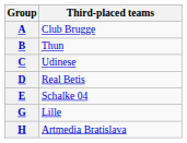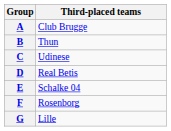+ row: F | Rosenborg
- row: H | Artmedia Bratislava
